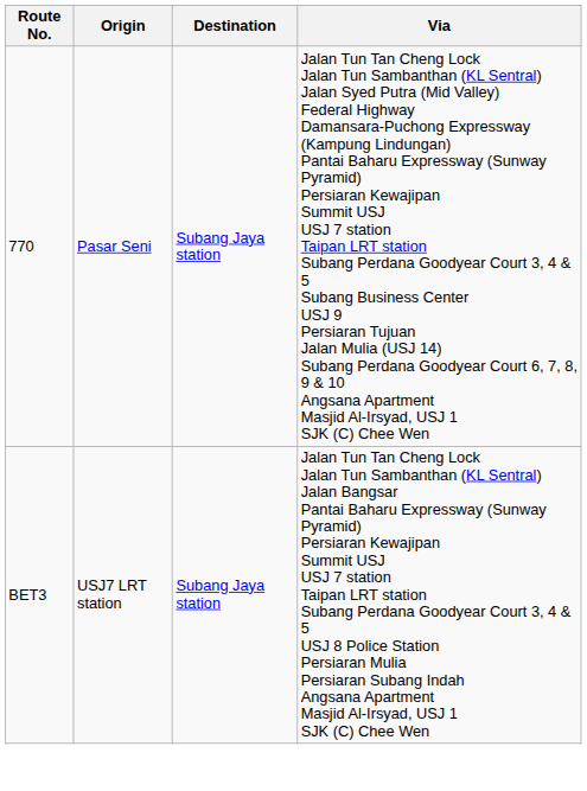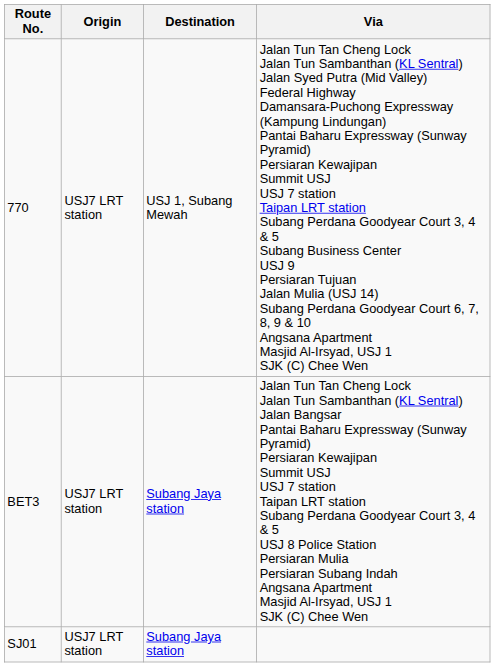770 | Origin: Pasar Seni -> USJ7 LRT station
770 | Destination: Subang Jaya station -> USJ 1, Subang Mewah
+ row: SJ01 | USJ7 LRT station | Subang Jaya station
